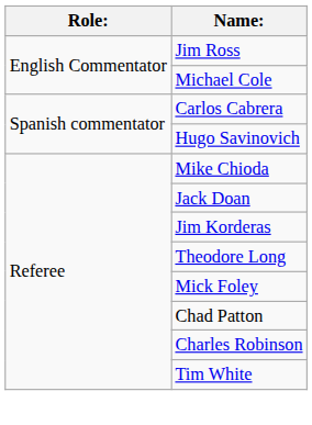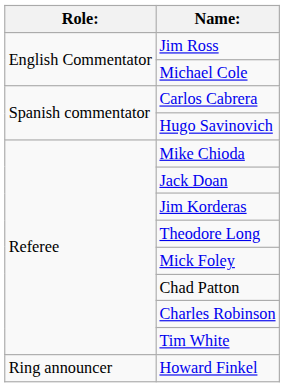+ row: Ring announcer | Howard Finkel
